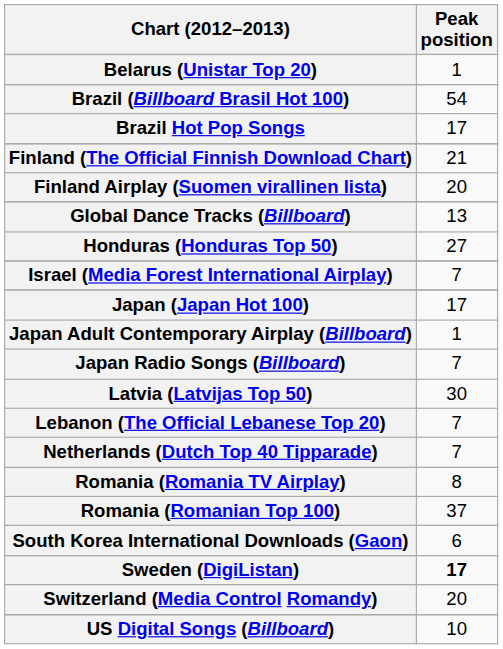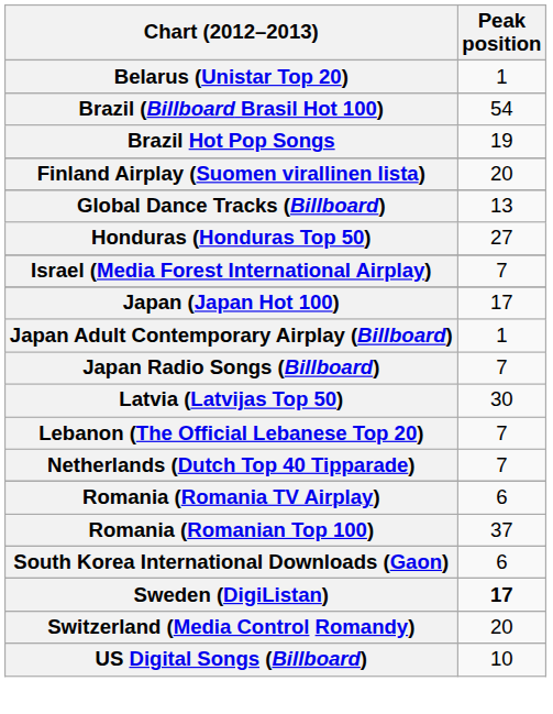Brazil Hot Pop Songs | Peak position: 17 -> 19
- row: Finland (The Official Finnish Download Chart) | 21
Romania (Romania TV Airplay) | Peak position: 8 -> 6
